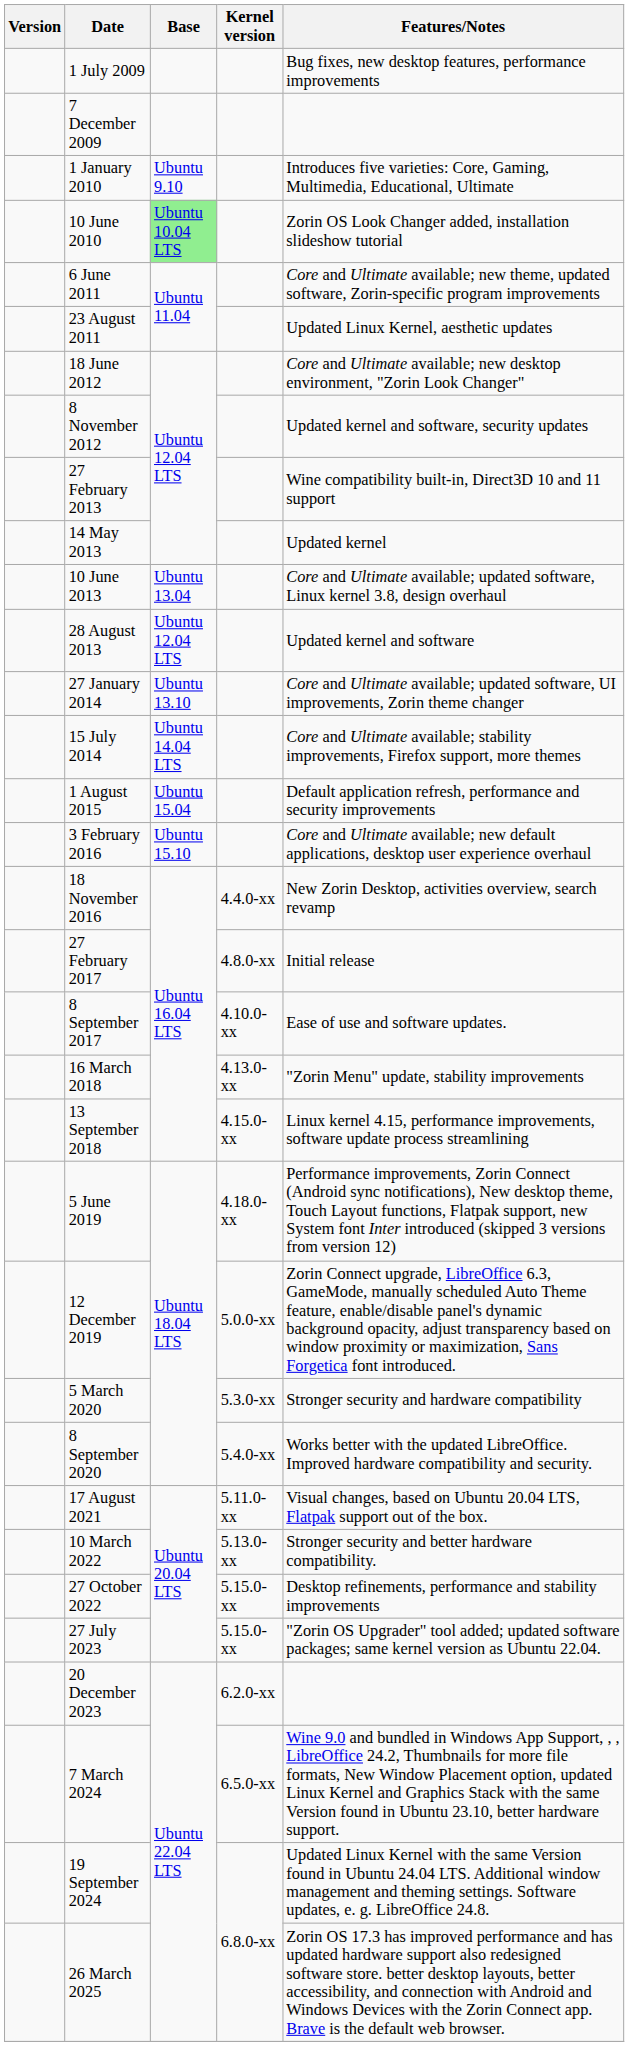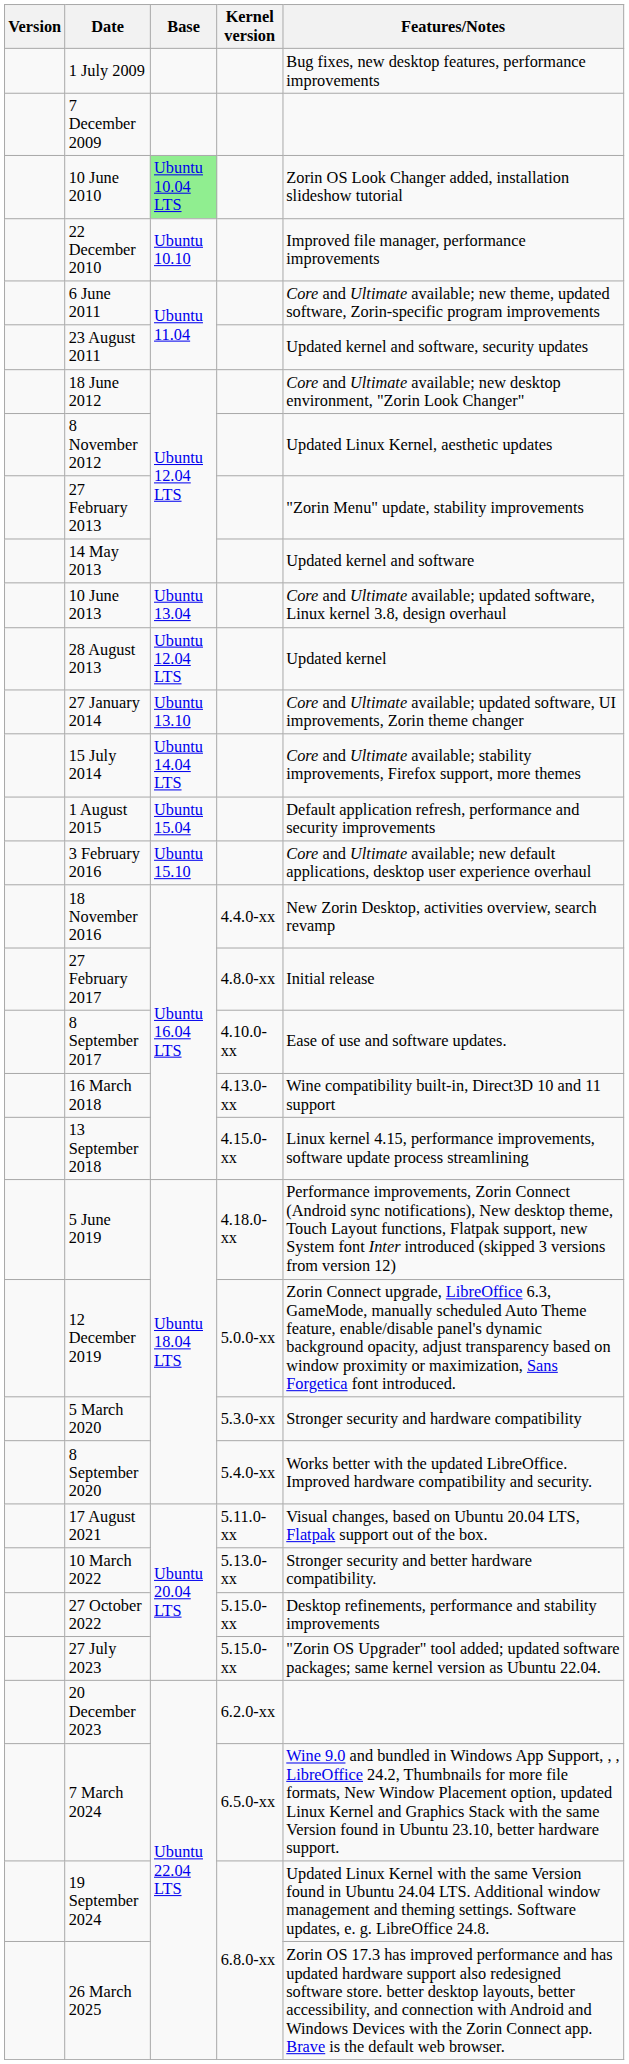- row: 1 January 2010 | Ubuntu 9.10 | Introduces five varieties: Core, Gaming, Multimedia, Educational, Ultimate
+ row: 22 December 2010 | Ubuntu 10.10 | Improved file manager, performance improvements
23 August 2011 | Features/Notes: Updated Linux Kernel, aesthetic updates -> Updated kernel and software, security updates
8 November 2012 | Features/Notes: Updated kernel and software, security updates -> Updated Linux Kernel, aesthetic updates
27 February 2013 | Features/Notes: Wine compatibility built-in, Direct3D 10 and 11 support -> "Zorin Menu" update, stability improvements
14 May 2013 | Features/Notes: Updated kernel -> Updated kernel and software
28 August 2013 | Features/Notes: Updated kernel and software -> Updated kernel
16 March 2018 | Features/Notes: "Zorin Menu" update, stability improvements -> Wine compatibility built-in, Direct3D 10 and 11 support
